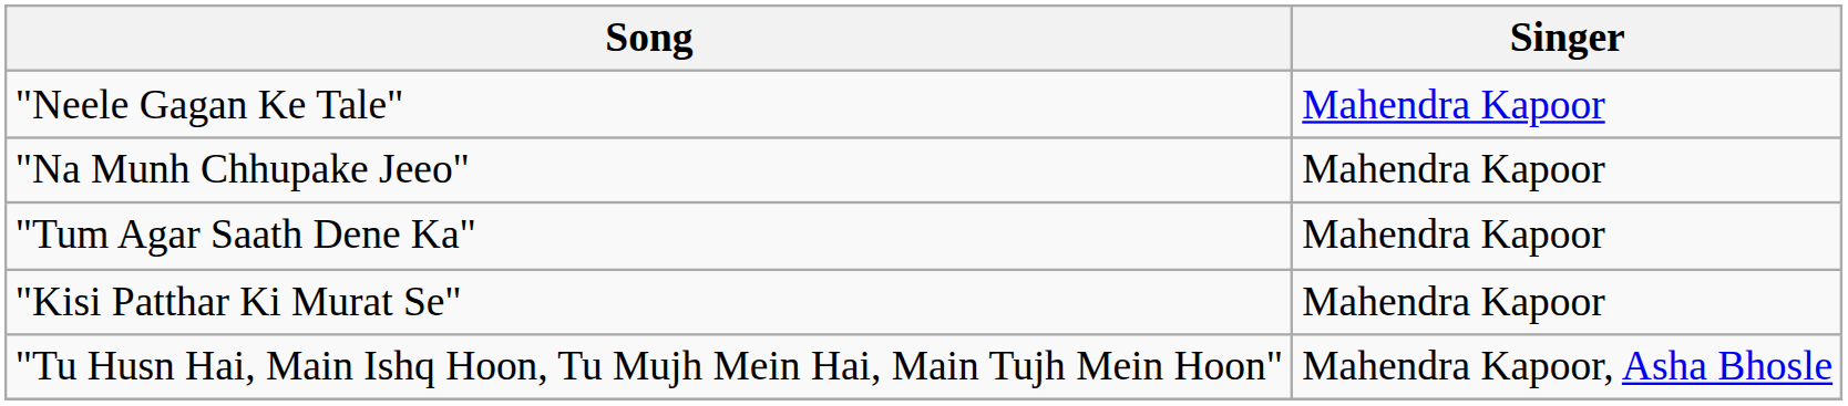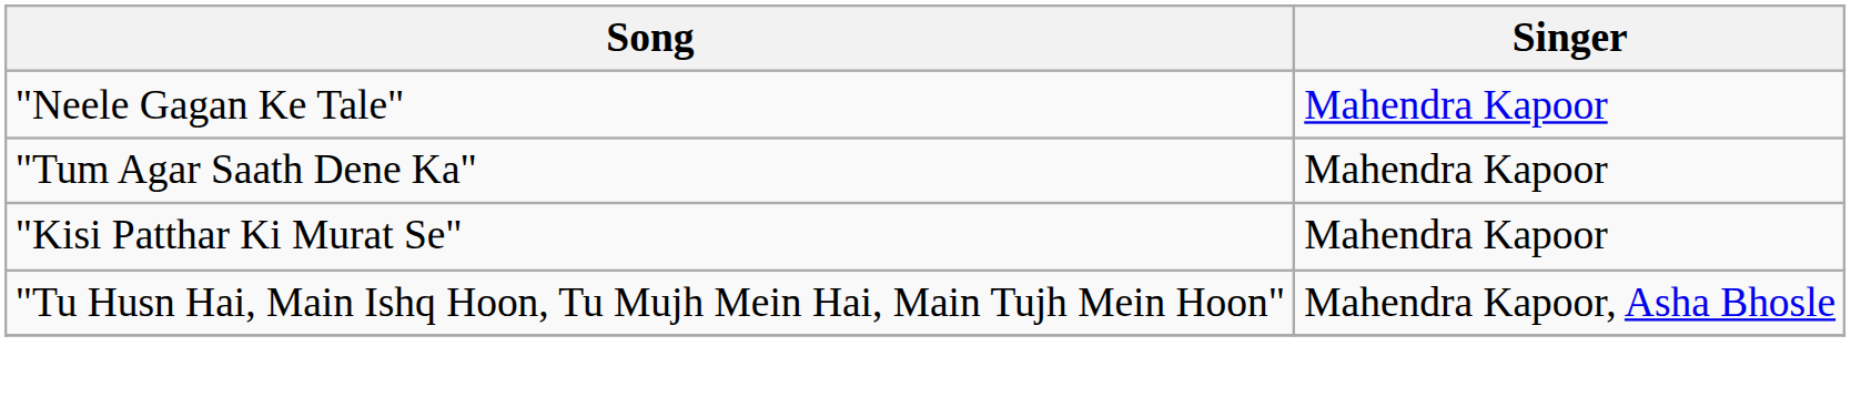- row: "Na Munh Chhupake Jeeo" | Mahendra Kapoor
